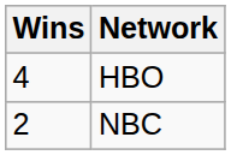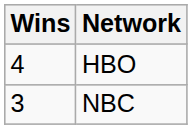NBC | Wins: 2 -> 3
